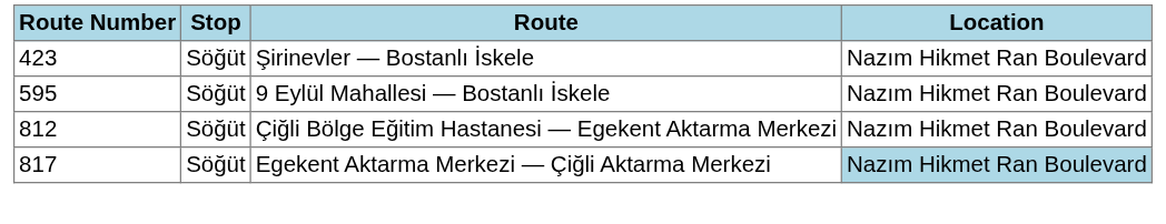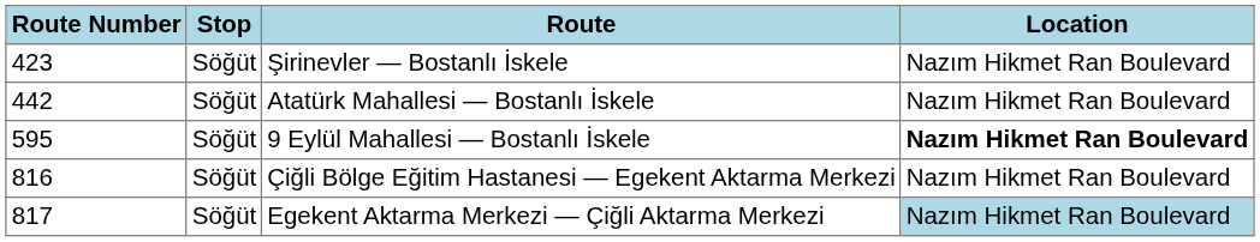+ row: 442 | Söğüt | Atatürk Mahallesi — Bostanlı İskele | Nazım Hikmet Ran Boulevard
9 Eylül Mahallesi — Bostanlı İskele | Location: normal -> bold
Çiğli Bölge Eğitim Hastanesi — Egekent Aktarma Merkezi | Route Number: 812 -> 816
